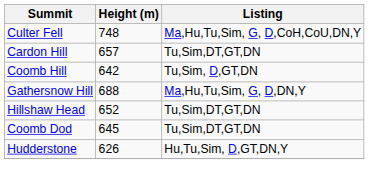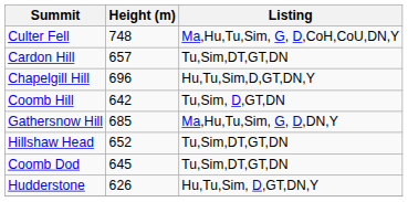+ row: Chapelgill Hill | 696 | Hu,Tu,Sim,D,GT,DN,Y
Gathersnow Hill | Height (m): 688 -> 685
